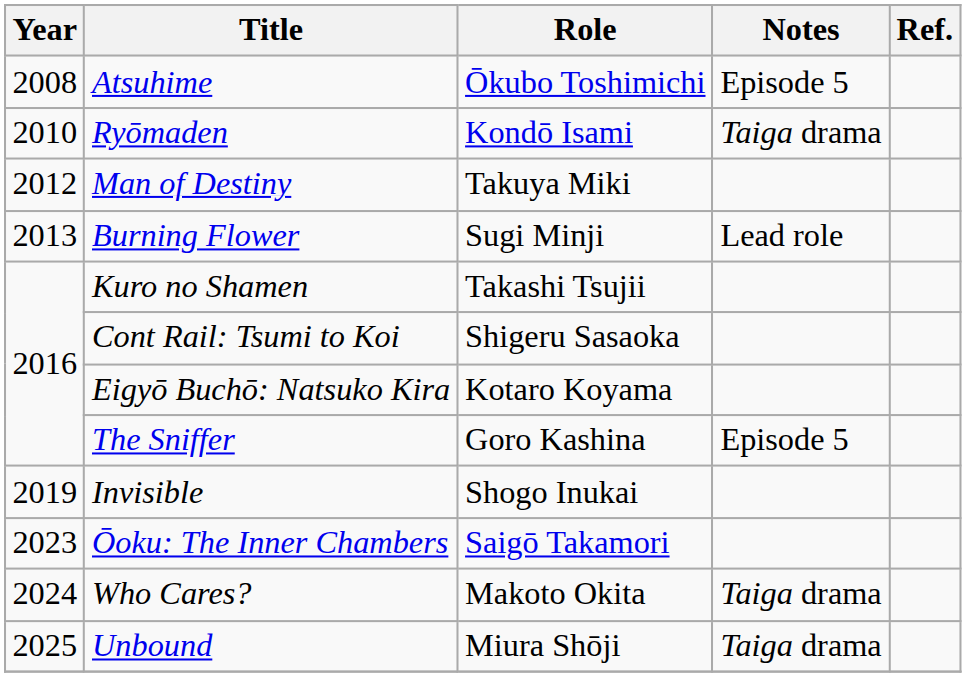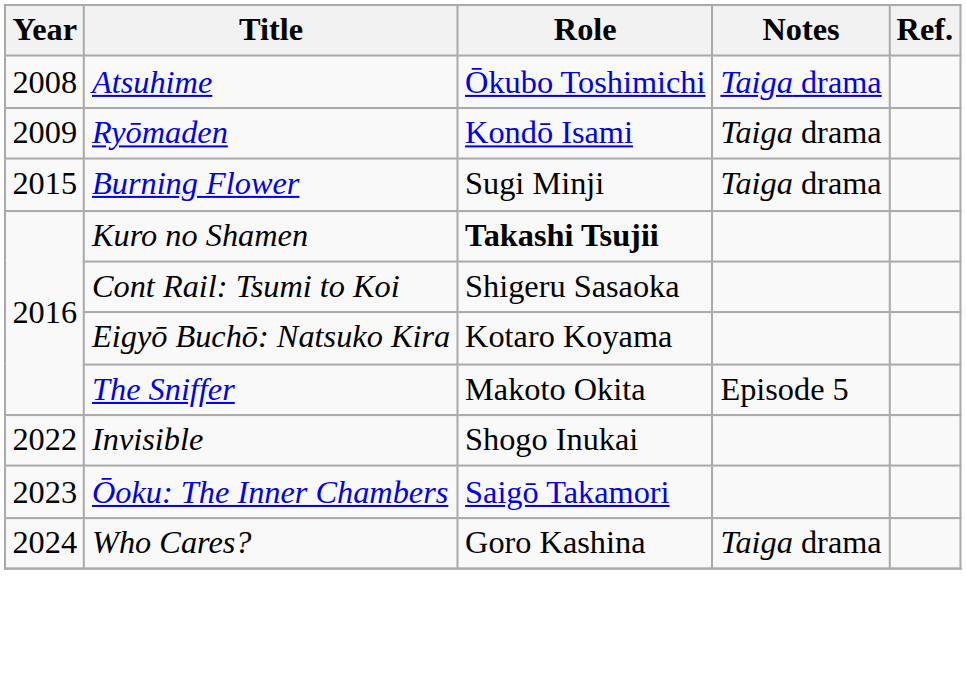Atsuhime | Notes: Episode 5 -> Taiga drama
Ryōmaden | Year: 2010 -> 2009
- row: 2012 | Man of Destiny | Takuya Miki
Burning Flower | Year: 2013 -> 2015
Burning Flower | Notes: Lead role -> Taiga drama
Kuro no Shamen | Role: normal -> bold
The Sniffer | Role: Goro Kashina -> Makoto Okita
Invisible | Year: 2019 -> 2022
Who Cares? | Role: Makoto Okita -> Goro Kashina
- row: 2025 | Unbound | Miura Shōji | Taiga drama
